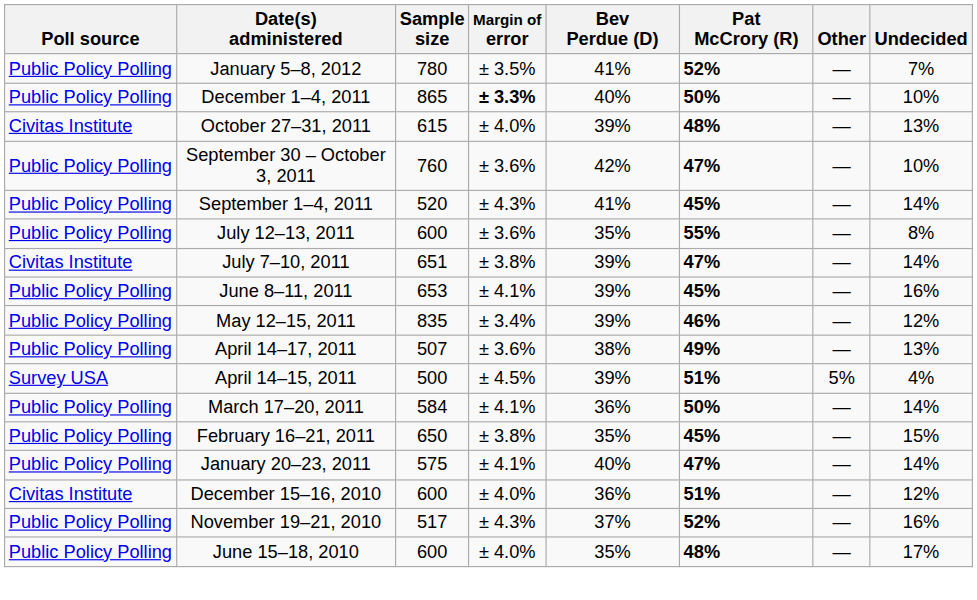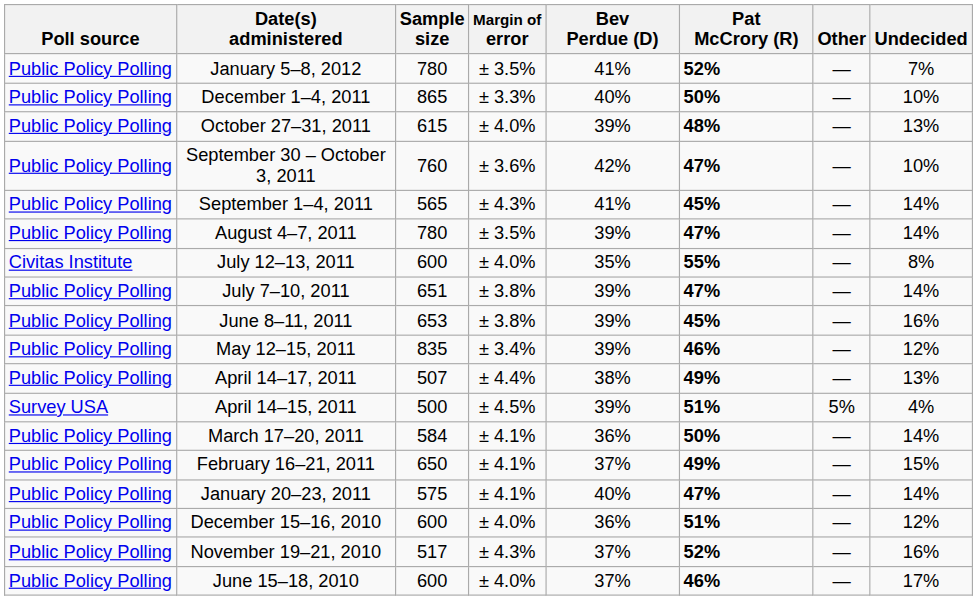December 1–4, 2011 | Margin of error: bold -> normal
October 27–31, 2011 | Poll source: Civitas Institute -> Public Policy Polling
September 1–4, 2011 | Sample size: 520 -> 565
+ row: Public Policy Polling | August 4–7, 2011 | 780 | ± 3.5% | 39% | 47% | — | 14%
July 12–13, 2011 | Poll source: Public Policy Polling -> Civitas Institute
July 12–13, 2011 | Margin of error: ± 3.6% -> ± 4.0%
July 7–10, 2011 | Poll source: Civitas Institute -> Public Policy Polling
June 8–11, 2011 | Margin of error: ± 4.1% -> ± 3.8%
April 14–17, 2011 | Margin of error: ± 3.6% -> ± 4.4%
February 16–21, 2011 | Margin of error: ± 3.8% -> ± 4.1%
February 16–21, 2011 | Bev Perdue (D): 35% -> 37%
February 16–21, 2011 | Pat McCrory (R): 45% -> 49%
December 15–16, 2010 | Poll source: Civitas Institute -> Public Policy Polling
June 15–18, 2010 | Bev Perdue (D): 35% -> 37%
June 15–18, 2010 | Pat McCrory (R): 48% -> 46%
